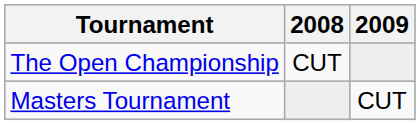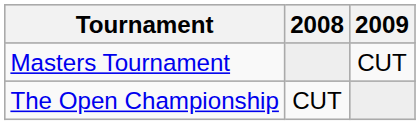rows swapped: Masters Tournament <-> The Open Championship
